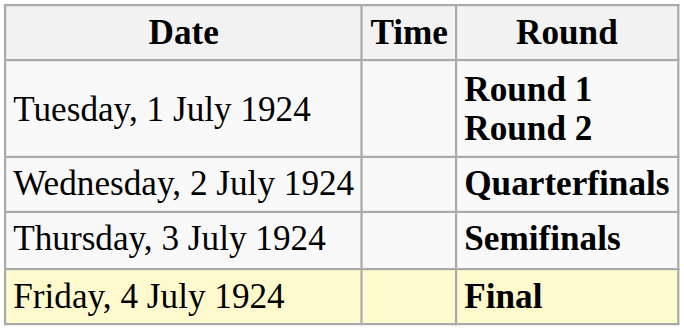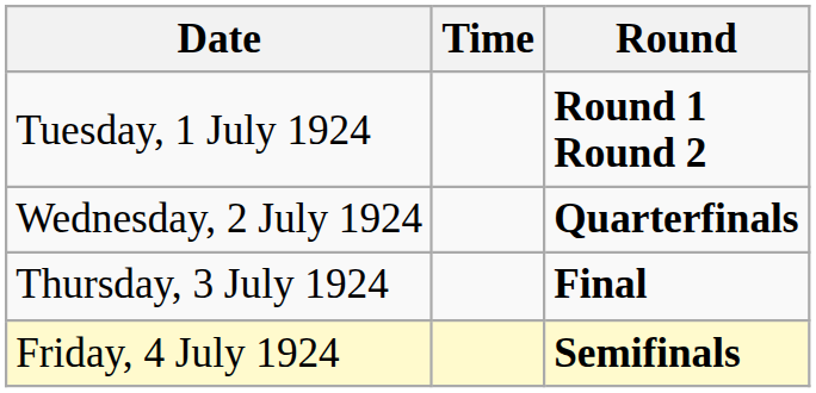Thursday, 3 July 1924 | Round: Semifinals -> Final
Friday, 4 July 1924 | Round: Final -> Semifinals
